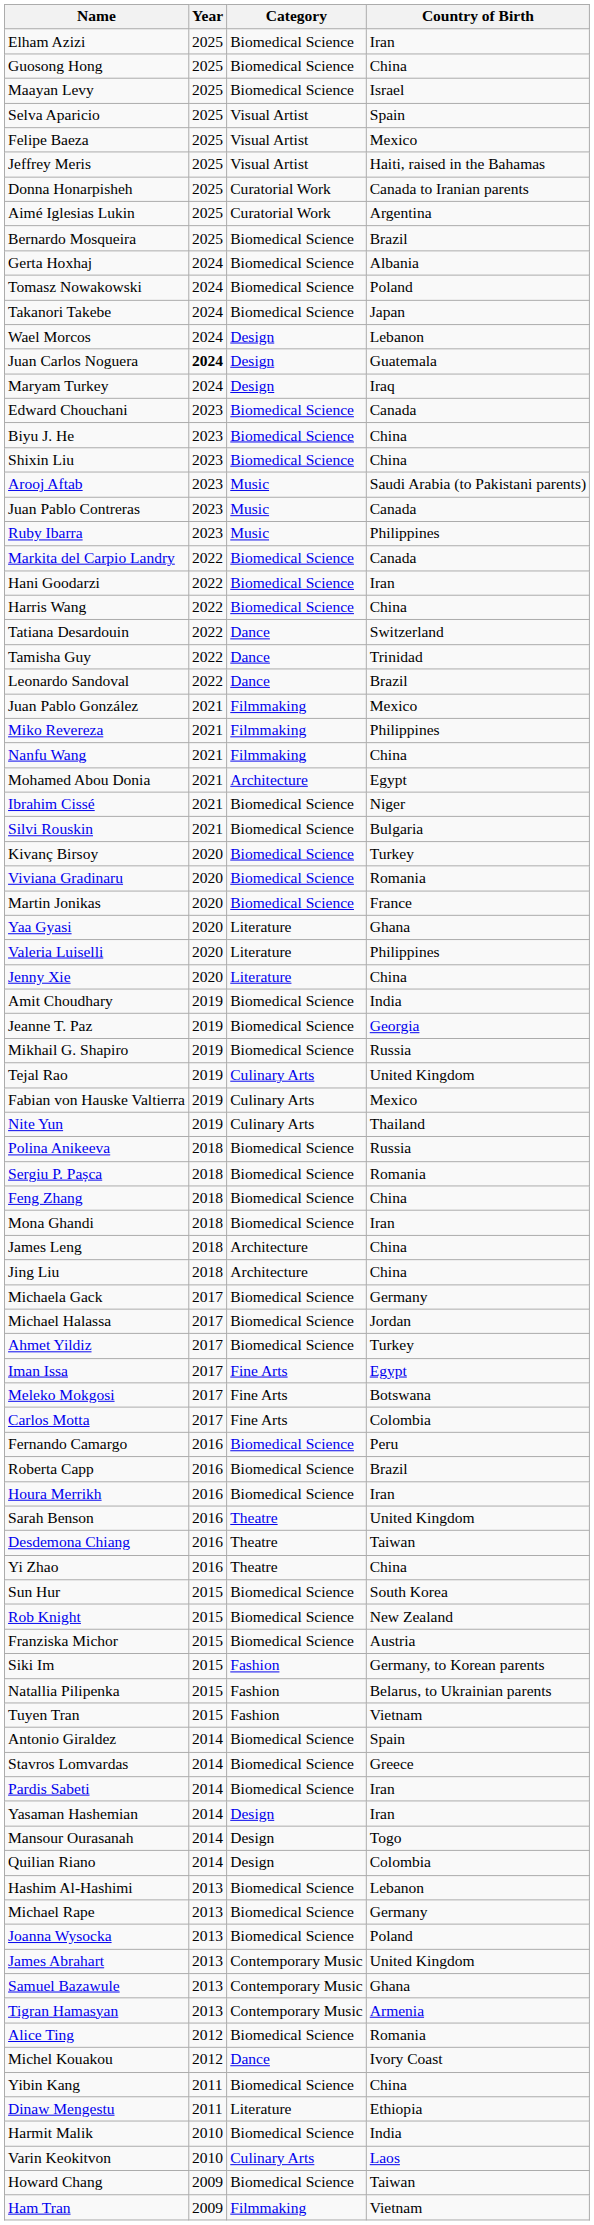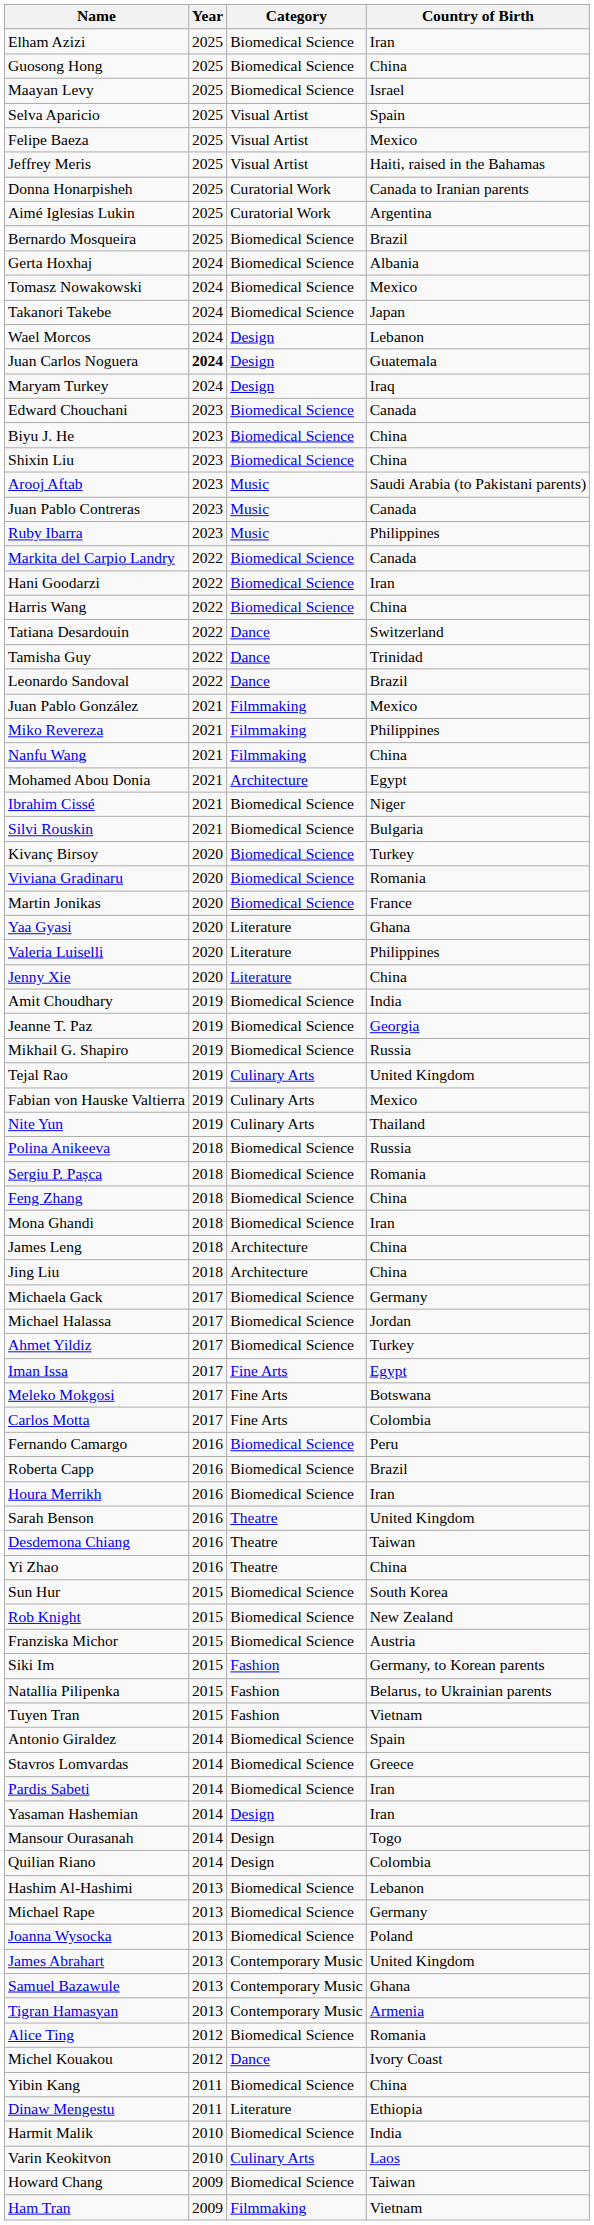Tomasz Nowakowski | Country of Birth: Poland -> Mexico
